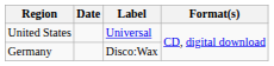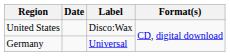United States | Label: Universal -> Disco:Wax
Germany | Label: Disco:Wax -> Universal
